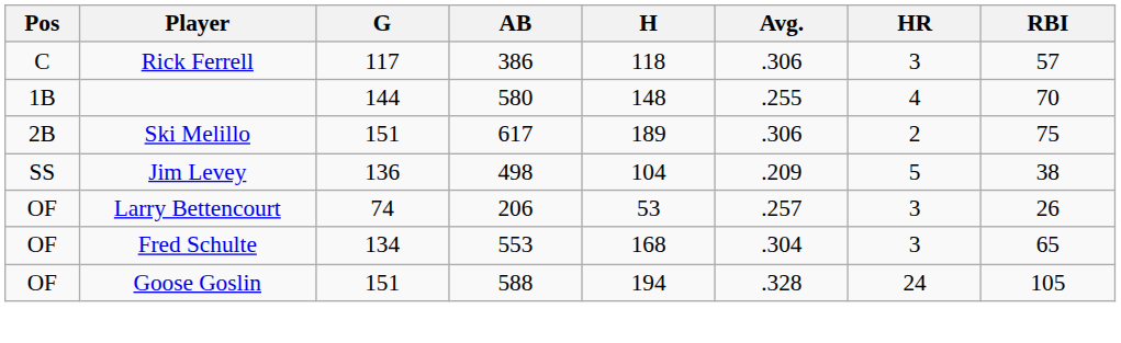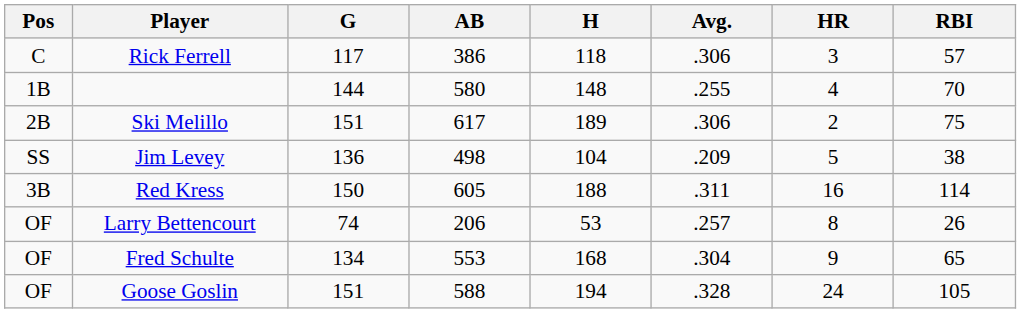+ row: 3B | Red Kress | 150 | 605 | 188 | .311 | 16 | 114
Larry Bettencourt | HR: 3 -> 8
Fred Schulte | HR: 3 -> 9
